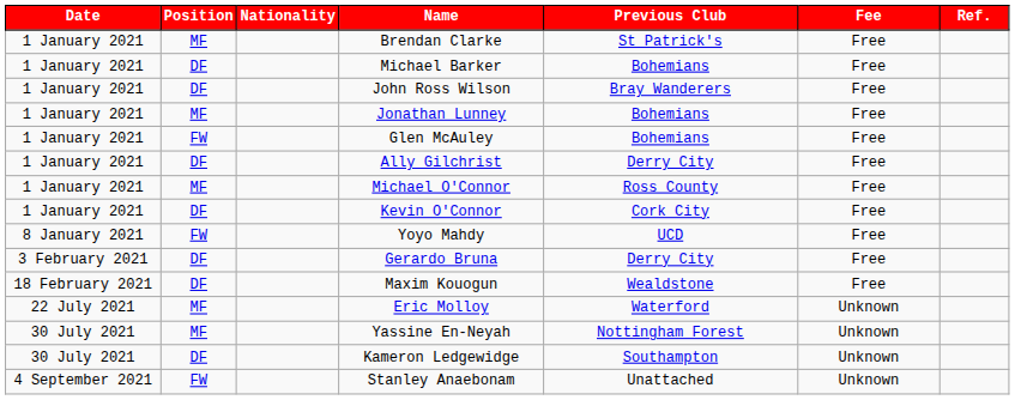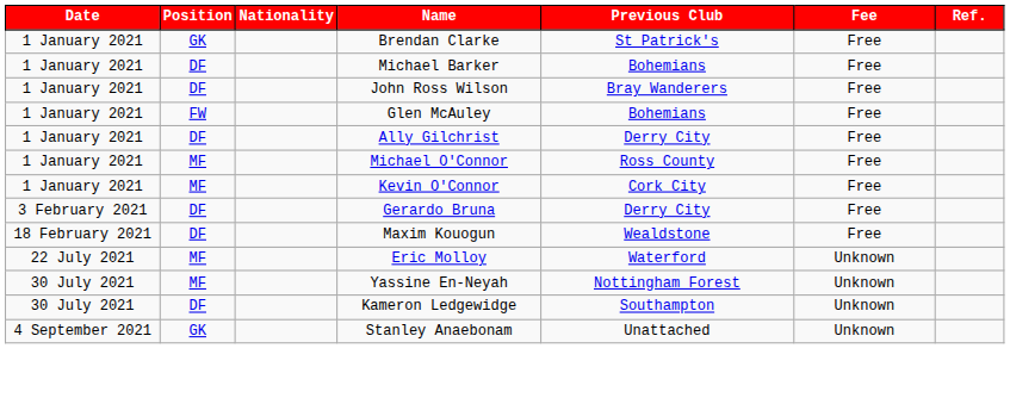Brendan Clarke | Position: MF -> GK
- row: 1 January 2021 | MF | Jonathan Lunney | Bohemians | Free
Kevin O'Connor | Position: DF -> MF
- row: 8 January 2021 | FW | Yoyo Mahdy | UCD | Free
Stanley Anaebonam | Position: FW -> GK
